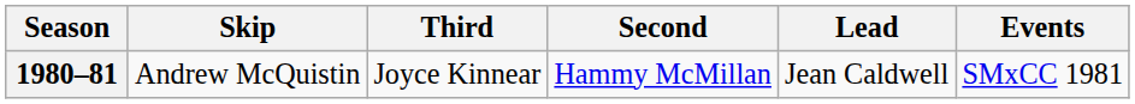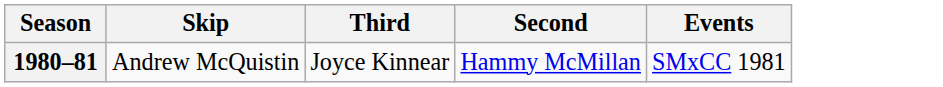- column: Lead | Jean Caldwell
